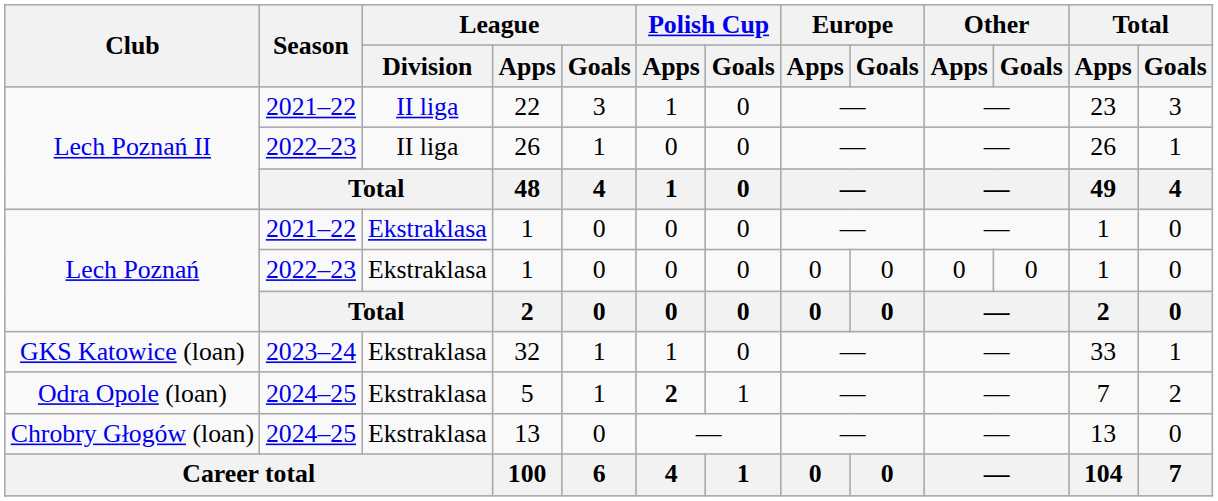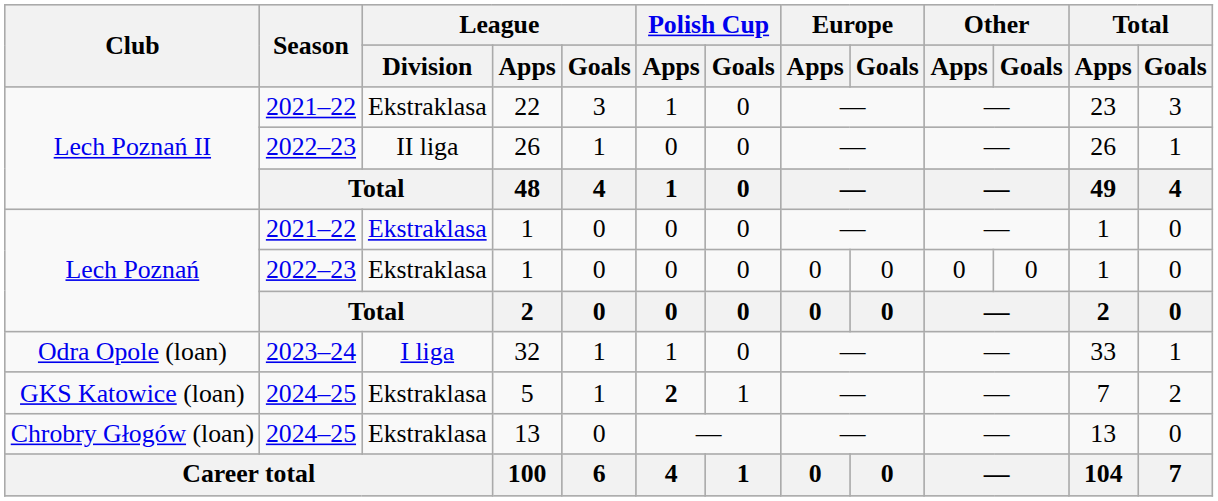22 | League / Division: II liga -> Ekstraklasa
32 | Club: GKS Katowice (loan) -> Odra Opole (loan)
32 | League / Division: Ekstraklasa -> I liga
5 | Club: Odra Opole (loan) -> GKS Katowice (loan)
